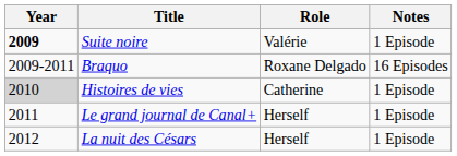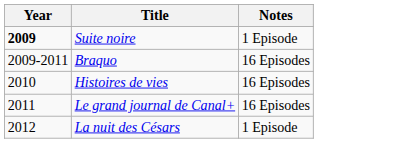- column: Role | Valérie | Roxane Delgado | Catherine | Herself | Herself
Histoires de vies | Year: lightgrey background -> no background
Histoires de vies | Notes: 1 Episode -> 16 Episodes
Le grand journal de Canal+ | Notes: 1 Episode -> 16 Episodes
